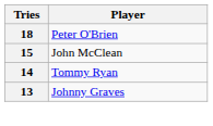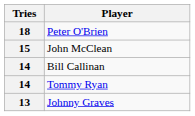+ row: 14 | Bill Callinan
